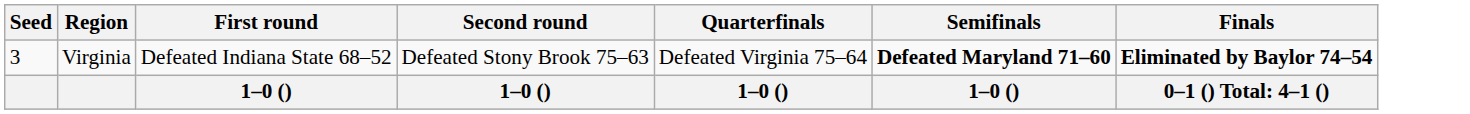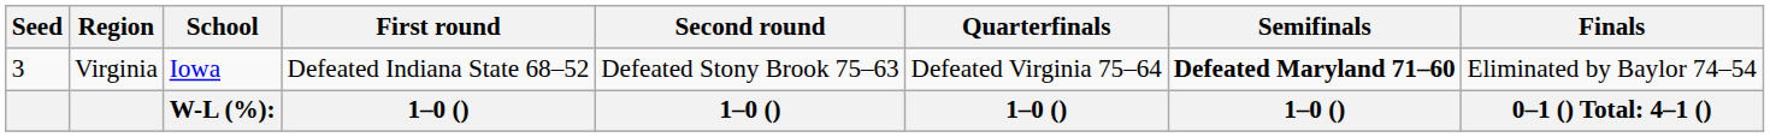+ column: School | Iowa | W-L (%):
Virginia | Finals: bold -> normal
